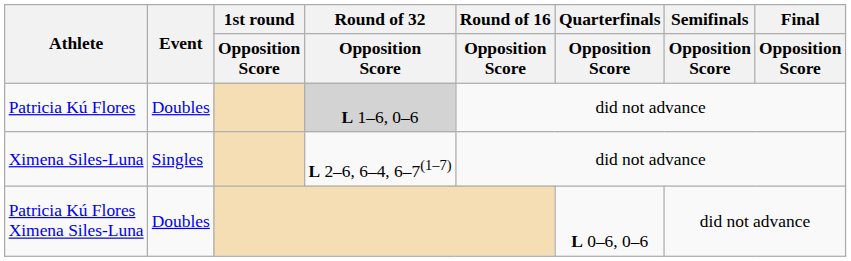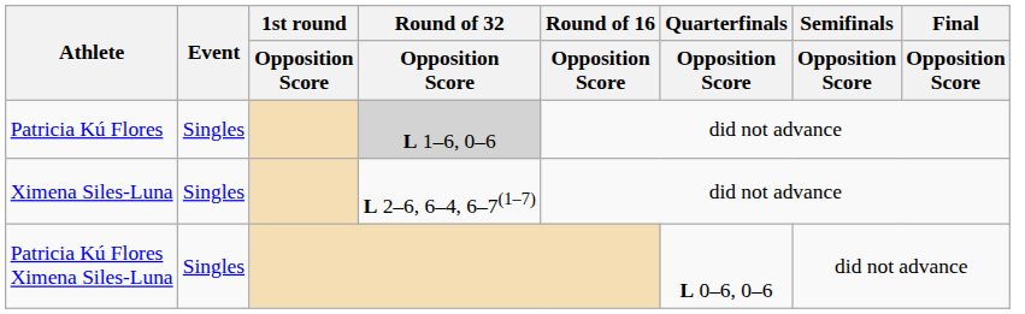Patricia Kú Flores | Event: Doubles -> Singles
Patricia Kú Flores Ximena Siles-Luna | Event: Doubles -> Singles
